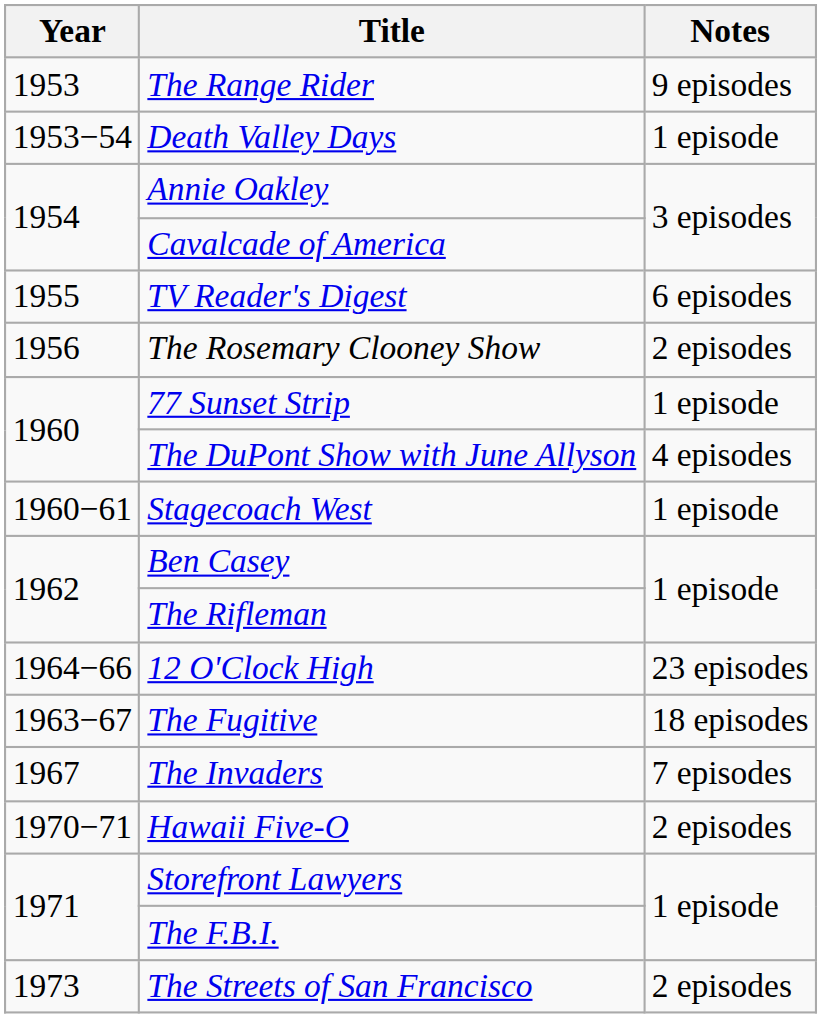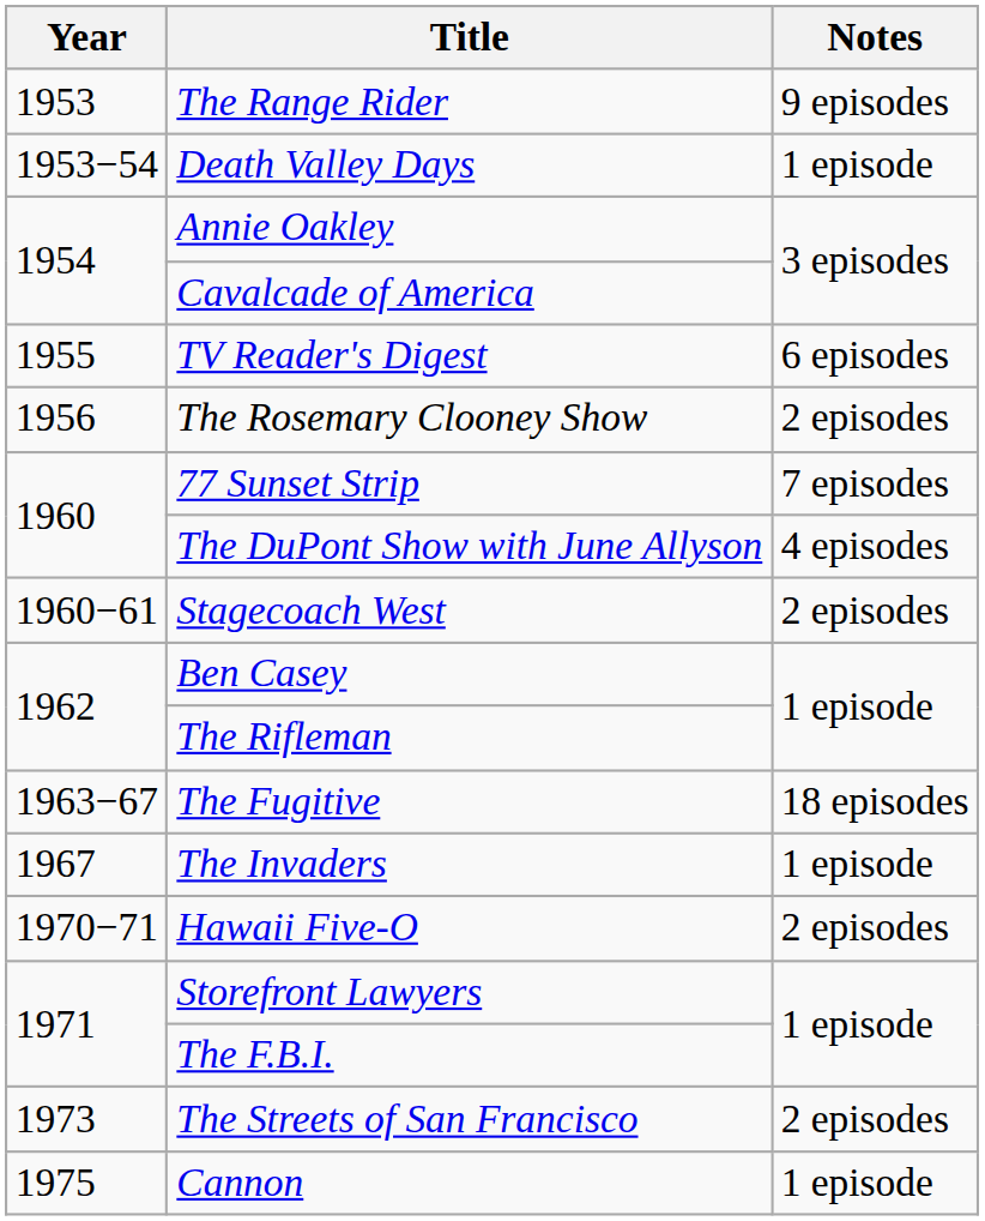77 Sunset Strip | Notes: 1 episode -> 7 episodes
Stagecoach West | Notes: 1 episode -> 2 episodes
- row: 1964−66 | 12 O'Clock High | 23 episodes
The Invaders | Notes: 7 episodes -> 1 episode
+ row: 1975 | Cannon | 1 episode
